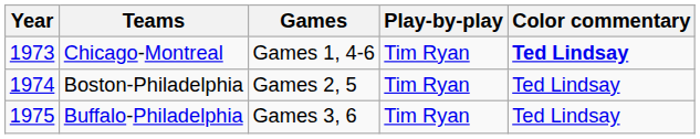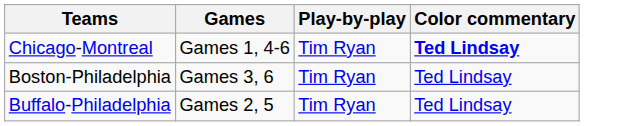- column: Year | 1973 | 1974 | 1975
Boston-Philadelphia | Games: Games 2, 5 -> Games 3, 6
Buffalo-Philadelphia | Games: Games 3, 6 -> Games 2, 5
